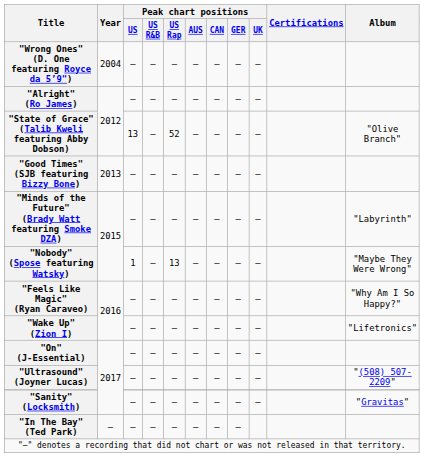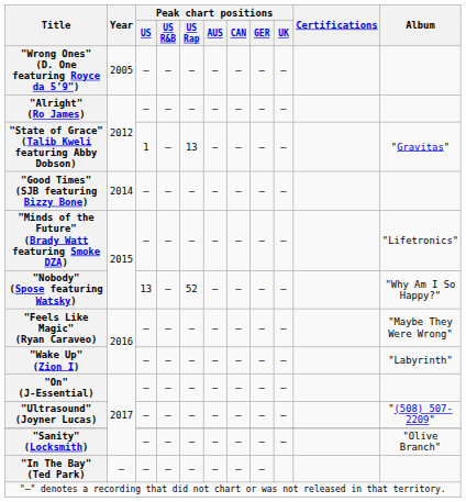"Wrong Ones" (D. One featuring Royce da 5’9") | Year: 2004 -> 2005
"State of Grace" (Talib Kweli featuring Abby Dobson) | Peak chart positions / US: 13 -> 1
"State of Grace" (Talib Kweli featuring Abby Dobson) | Peak chart positions / US Rap: 52 -> 13
"State of Grace" (Talib Kweli featuring Abby Dobson) | Album: "Olive Branch" -> "Gravitas"
"Good Times" (SJB featuring Bizzy Bone) | Year: 2013 -> 2014
"Minds of the Future" (Brady Watt featuring Smoke DZA) | Album: "Labyrinth" -> "Lifetronics"
"Nobody" (Spose featuring Watsky) | Peak chart positions / US: 1 -> 13
"Nobody" (Spose featuring Watsky) | Peak chart positions / US Rap: 13 -> 52
"Nobody" (Spose featuring Watsky) | Album: "Maybe They Were Wrong" -> "Why Am I So Happy?"
"Feels Like Magic" (Ryan Caraveo) | Album: "Why Am I So Happy?" -> "Maybe They Were Wrong"
"Wake Up" (Zion I) | Album: "Lifetronics" -> "Labyrinth"
"Sanity" (Locksmith) | Album: "Gravitas" -> "Olive Branch"
